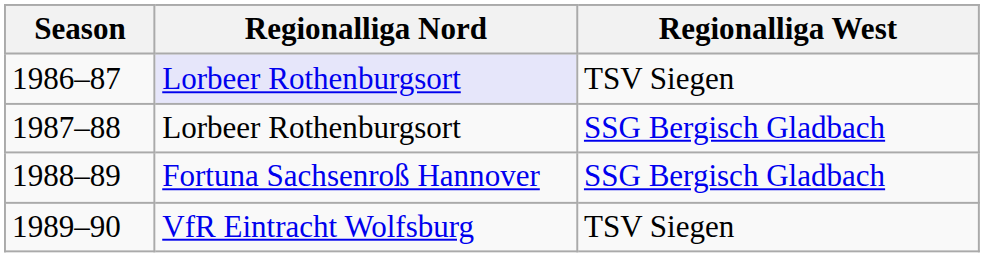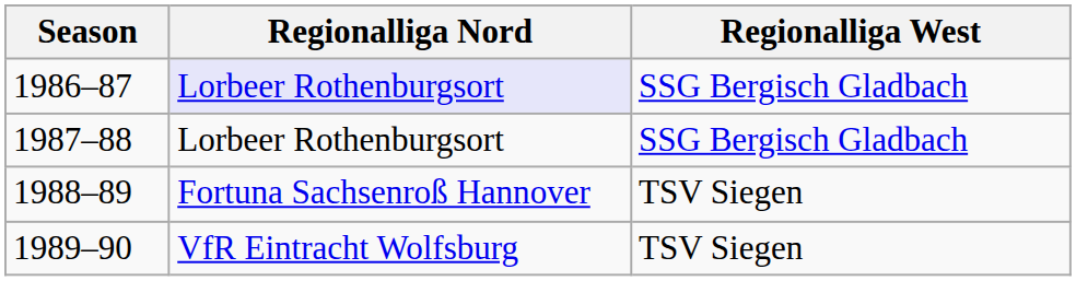1986–87 | Regionalliga West: TSV Siegen -> SSG Bergisch Gladbach
1988–89 | Regionalliga West: SSG Bergisch Gladbach -> TSV Siegen
